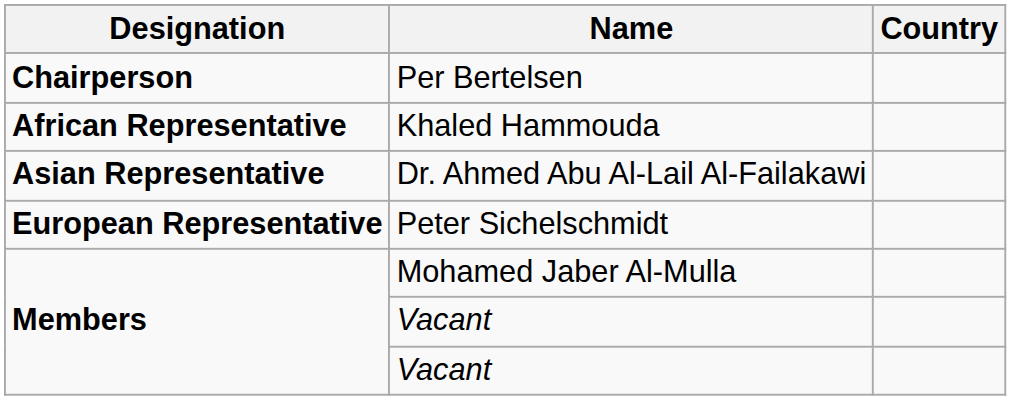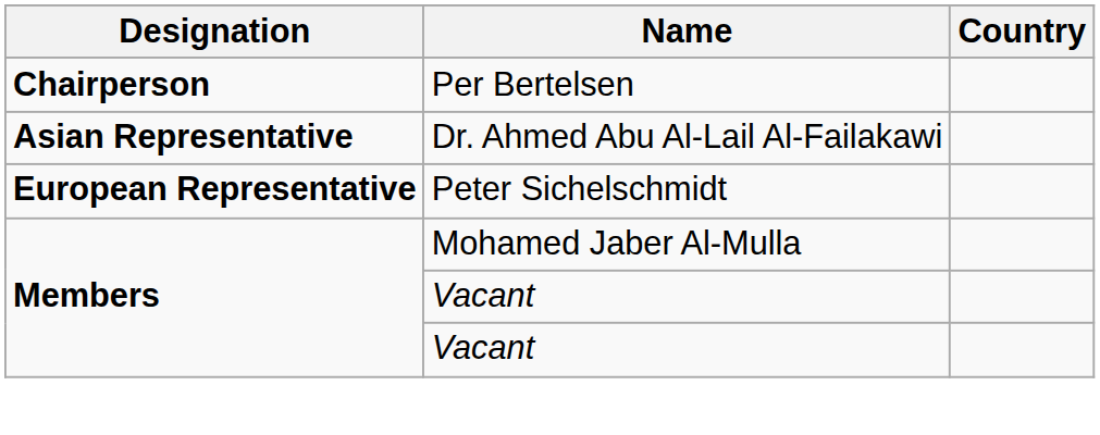- row: African Representative | Khaled Hammouda
